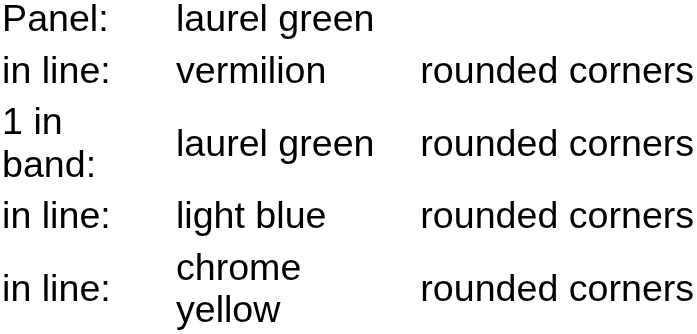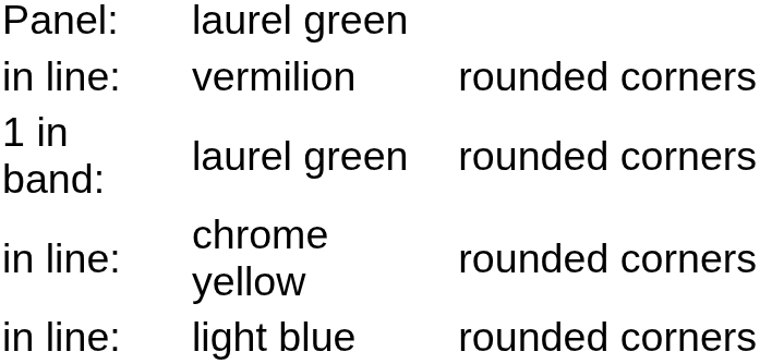rows swapped: light blue <-> chrome yellow
